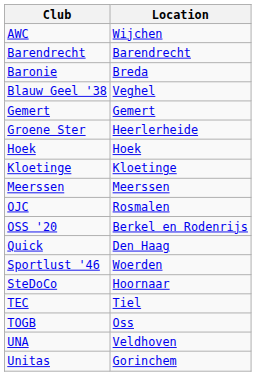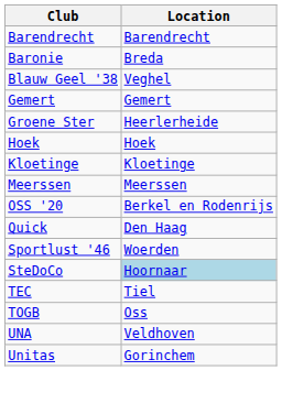- row: AWC | Wijchen
- row: OJC | Rosmalen
SteDoCo | Location: no background -> lightblue background
